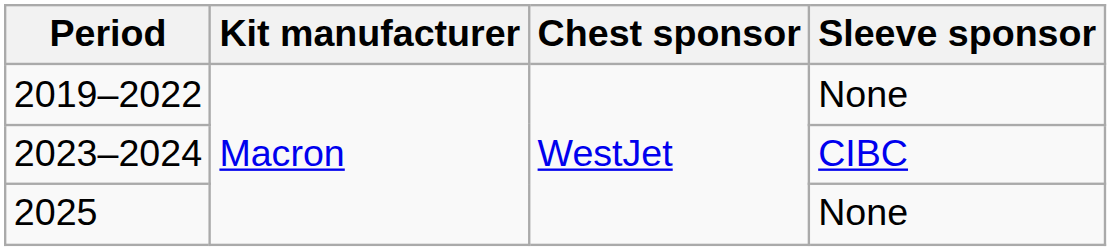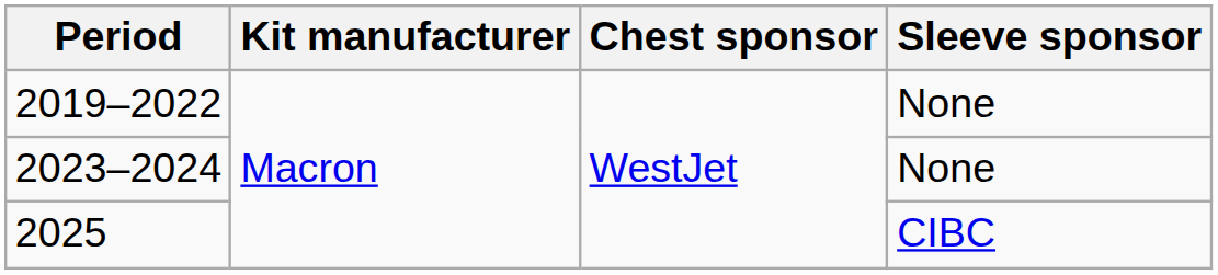2023–2024 | Sleeve sponsor: CIBC -> None
2025 | Sleeve sponsor: None -> CIBC
